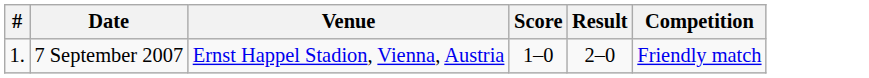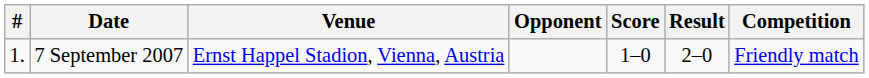+ column: Opponent
